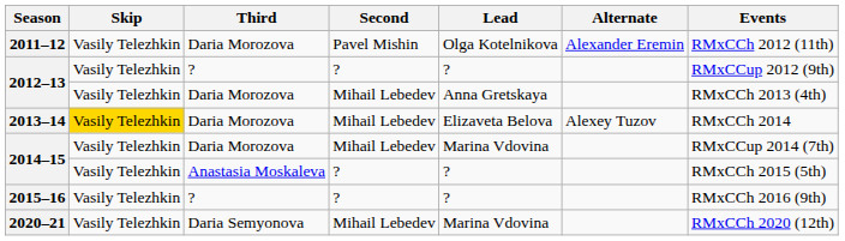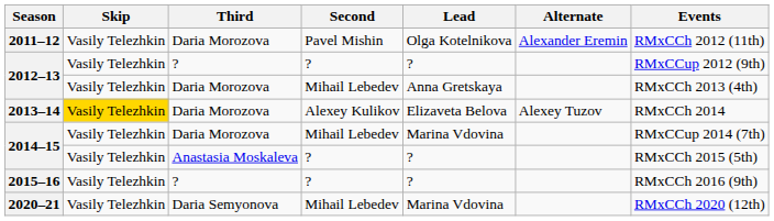2013–14 | Second: Mihail Lebedev -> Alexey Kulikov
